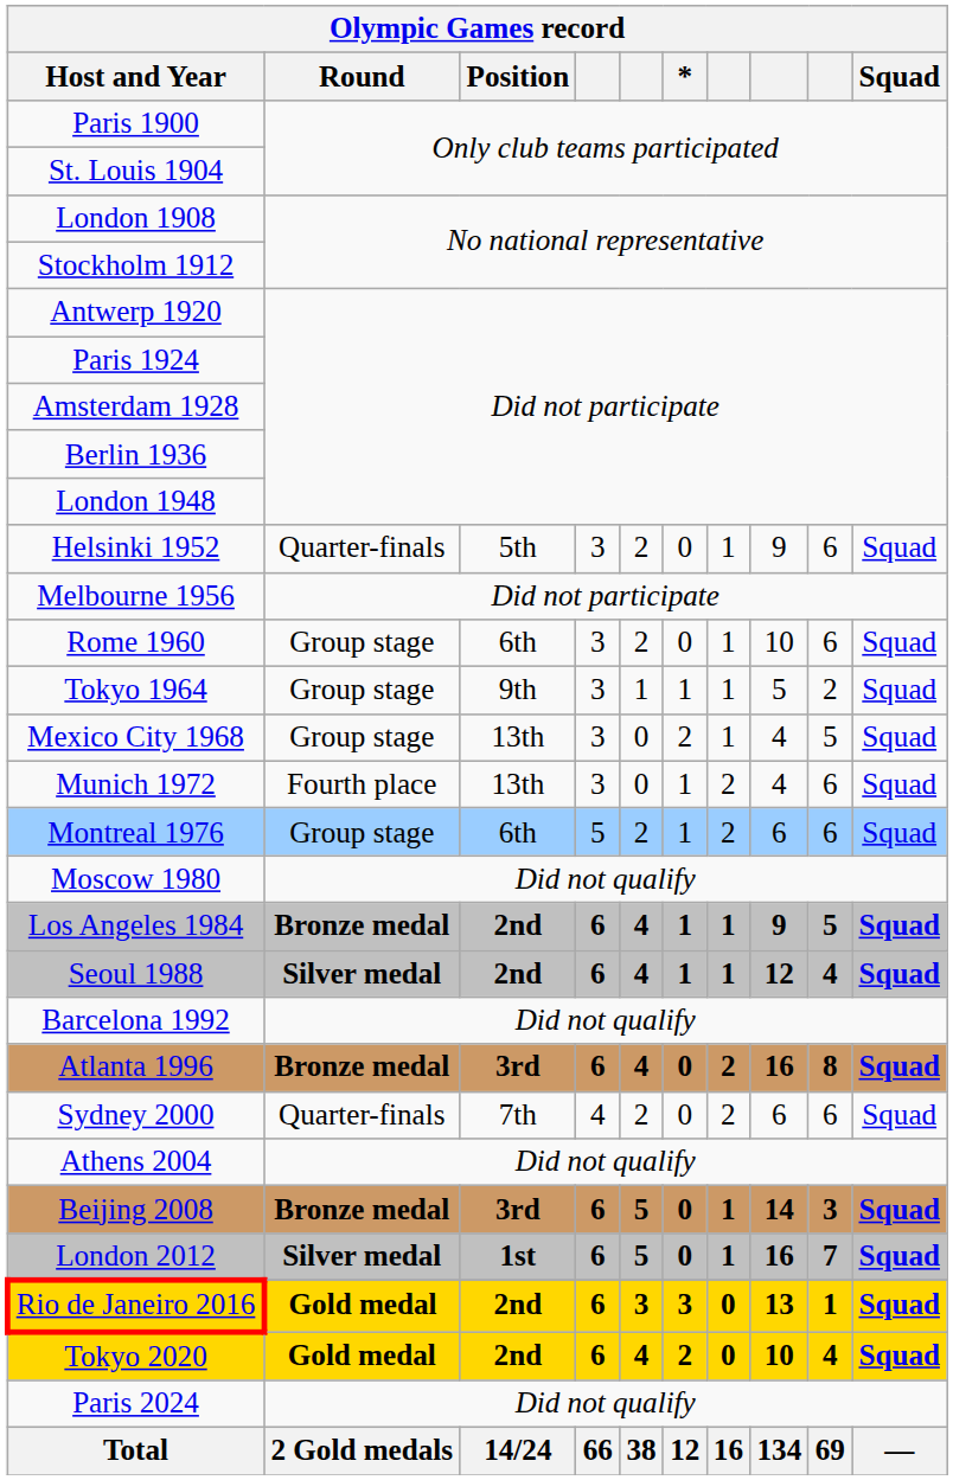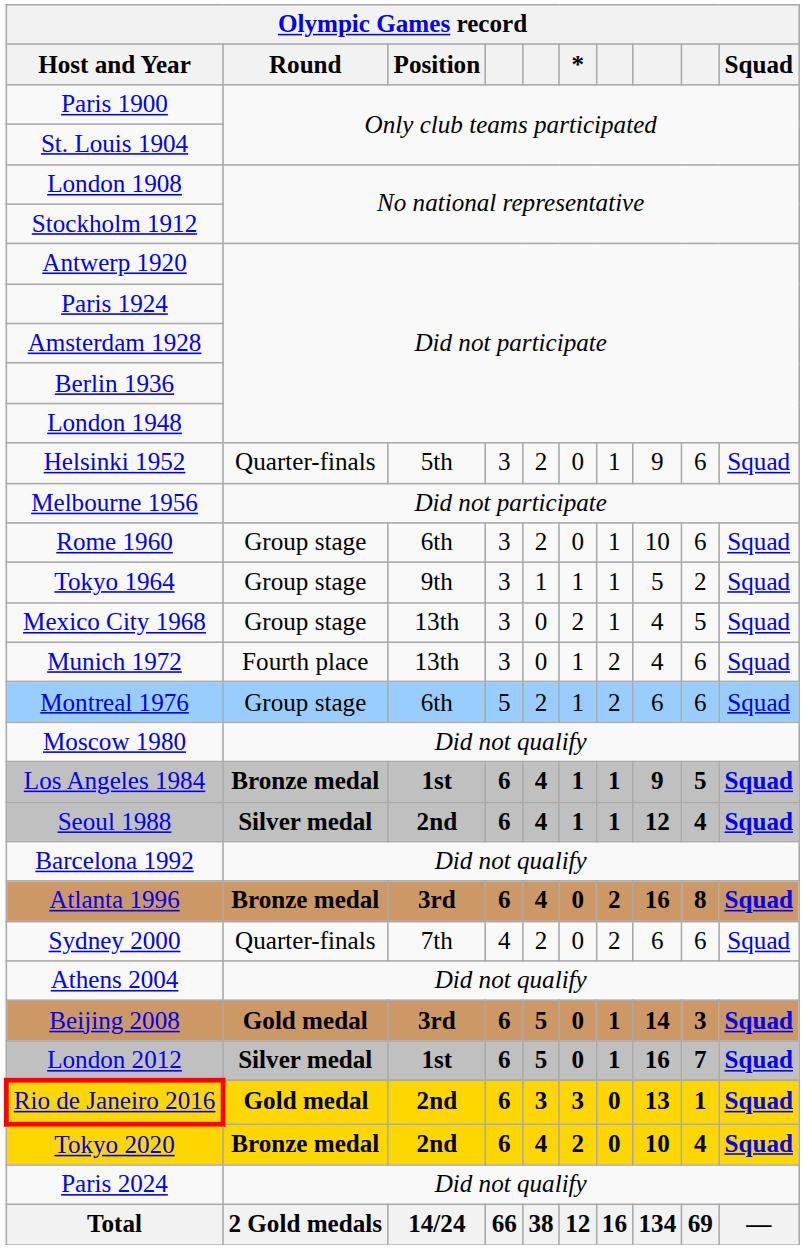Los Angeles 1984 | Position: 2nd -> 1st
Beijing 2008 | Round: Bronze medal -> Gold medal
Tokyo 2020 | Round: Gold medal -> Bronze medal
